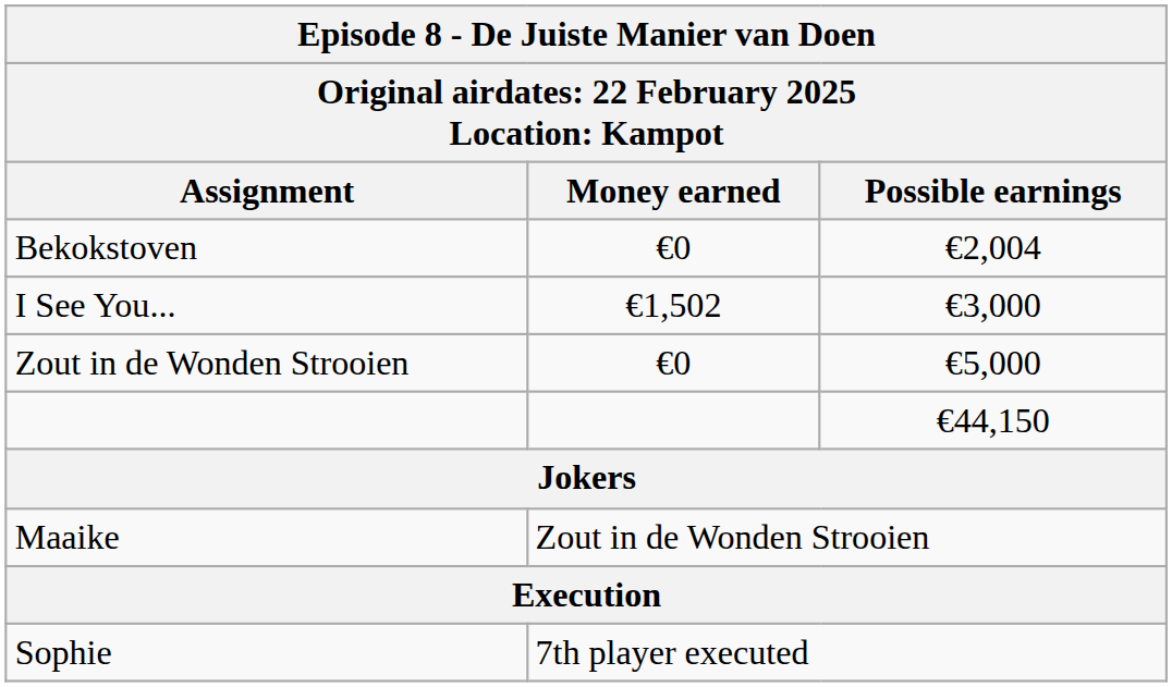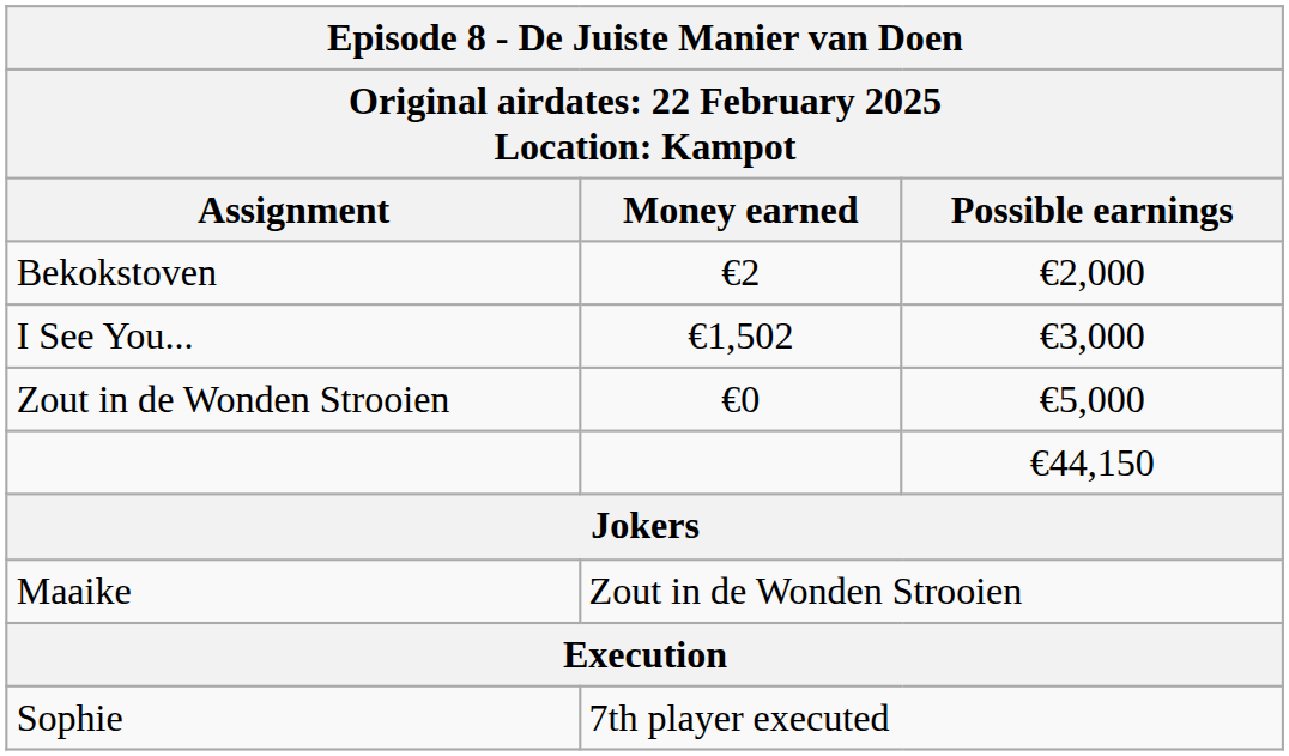Bekokstoven | Money earned: €0 -> €2
Bekokstoven | Possible earnings: €2,004 -> €2,000
